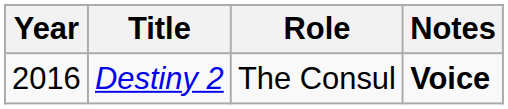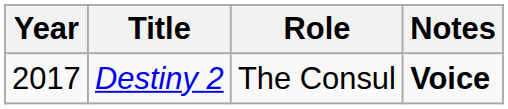Destiny 2 | Year: 2016 -> 2017
